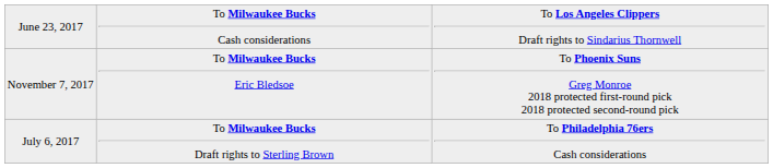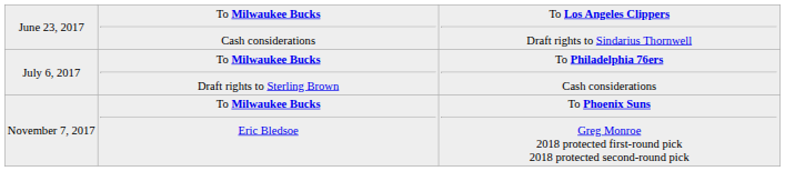rows swapped: July 6, 2017 <-> November 7, 2017
